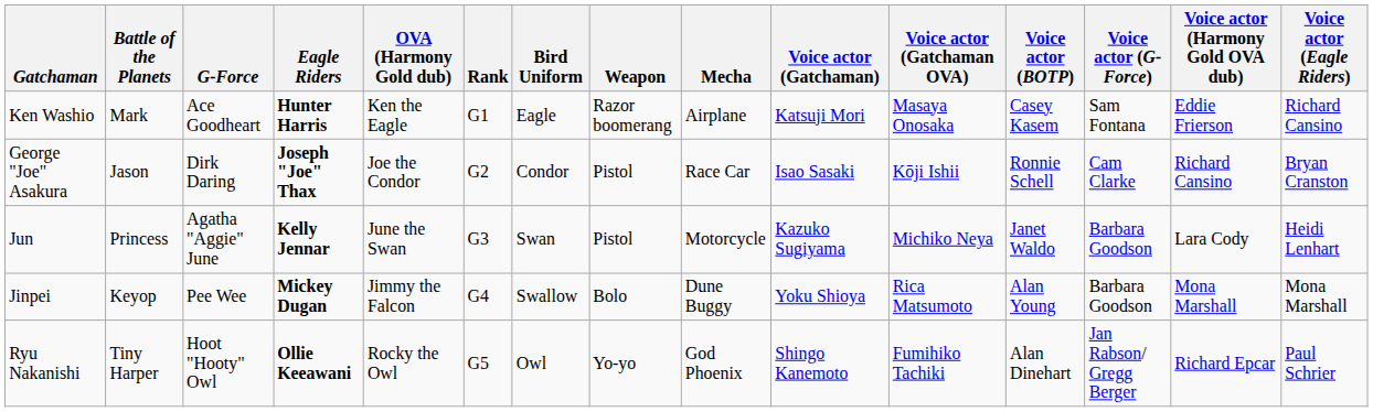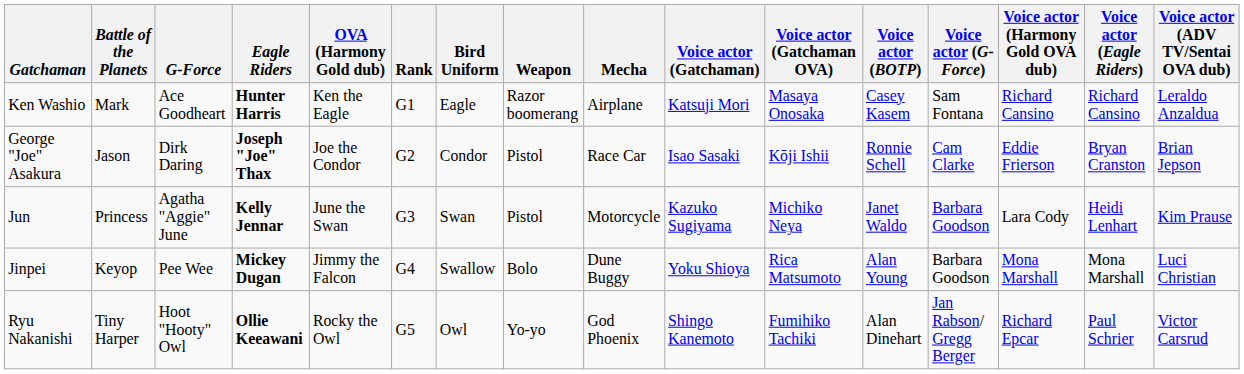+ column: Voice actor (ADV TV/Sentai OVA dub) | Leraldo Anzaldua | Brian Jepson | Kim Prause | Luci Christian | Victor Carsrud
Ken Washio | Voice actor (Harmony Gold OVA dub): Eddie Frierson -> Richard Cansino
George "Joe" Asakura | Voice actor (Harmony Gold OVA dub): Richard Cansino -> Eddie Frierson
